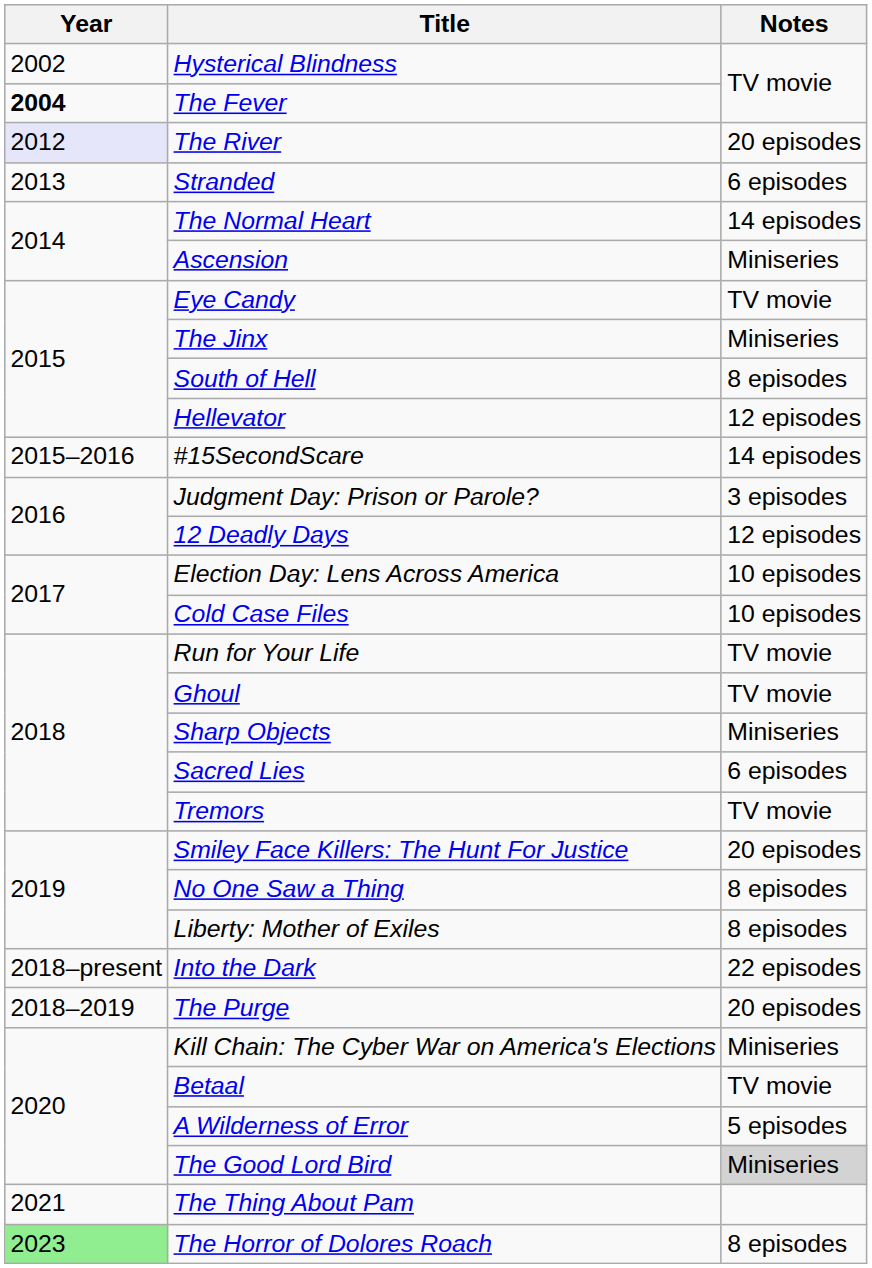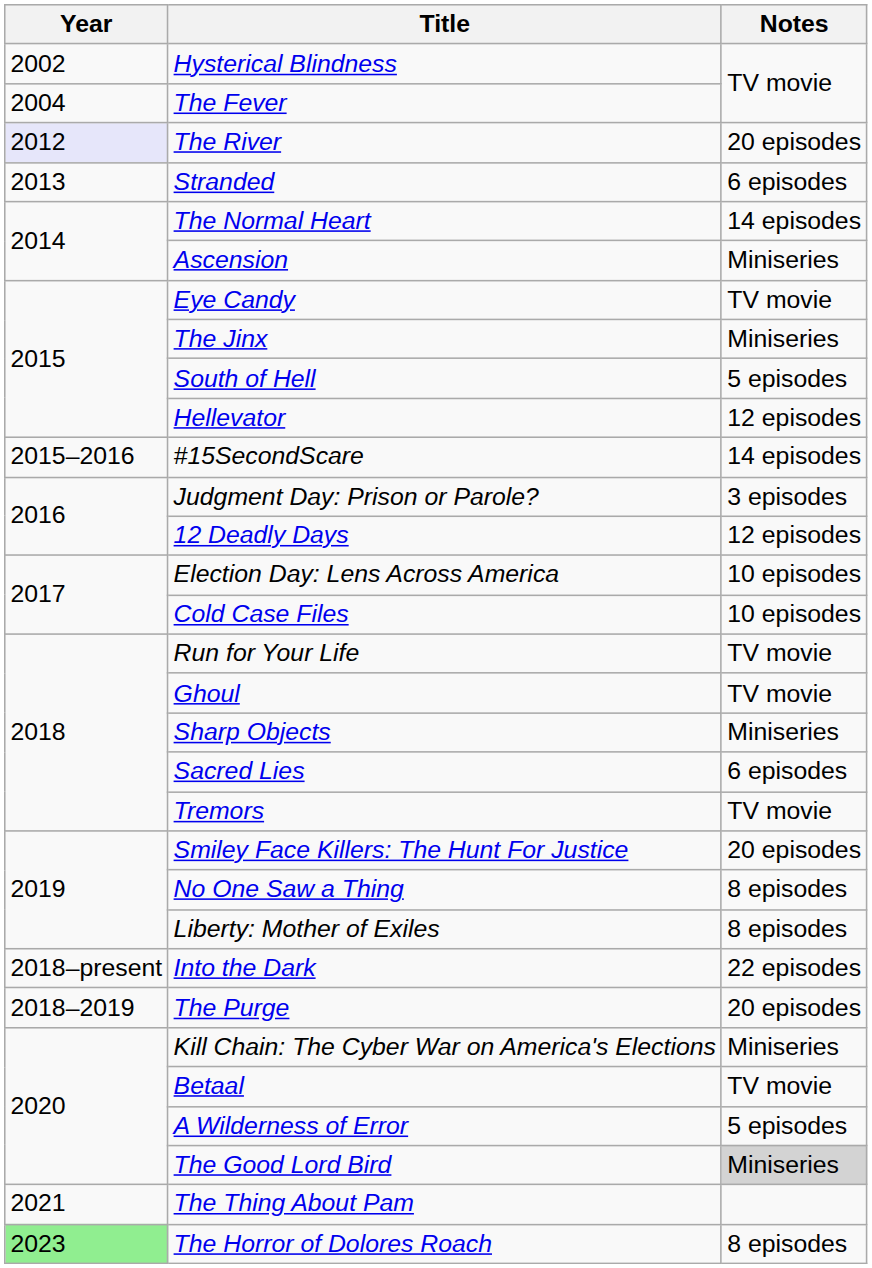The Fever | Year: bold -> normal
South of Hell | Notes: 8 episodes -> 5 episodes
